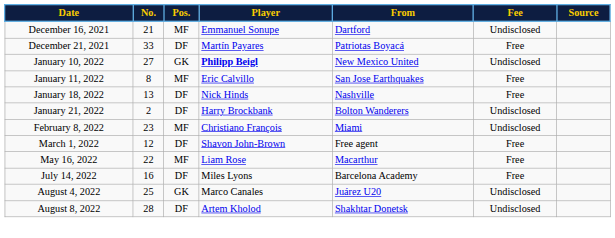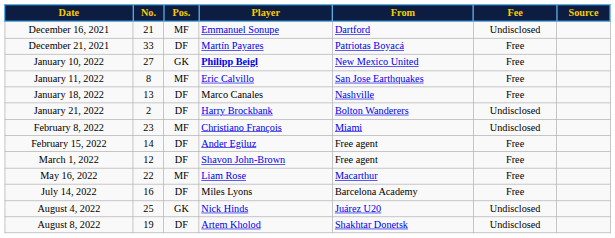January 10, 2022 | Fee: Undisclosed -> Free
January 18, 2022 | Player: Nick Hinds -> Marco Canales
+ row: February 15, 2022 | 14 | DF | Ander Egiluz | Free agent | Free
August 4, 2022 | Player: Marco Canales -> Nick Hinds
August 8, 2022 | No.: 28 -> 19
